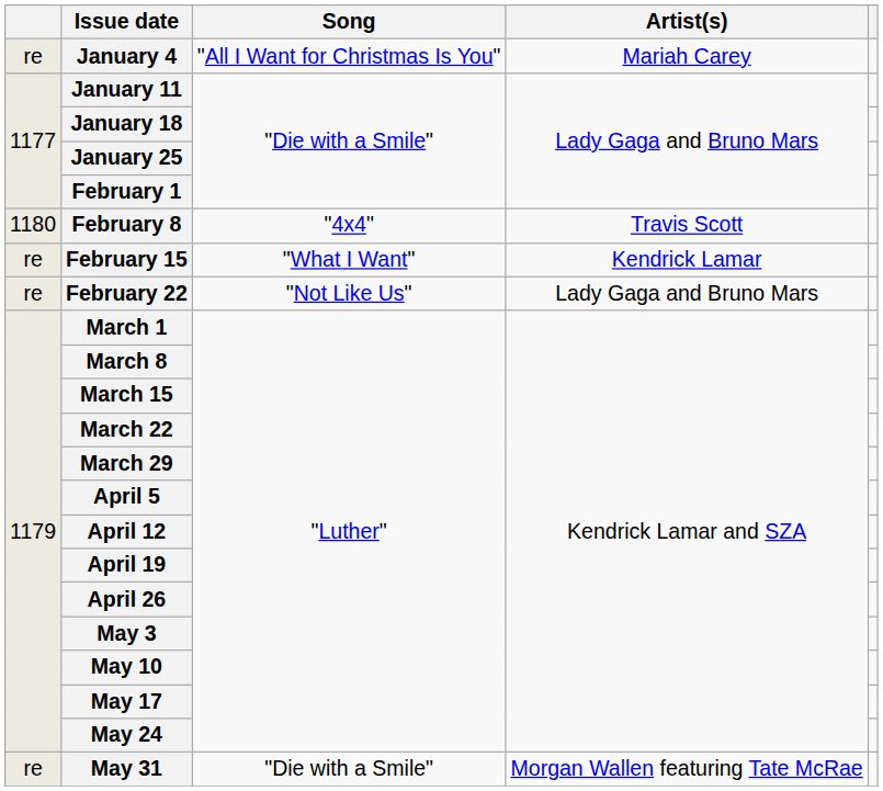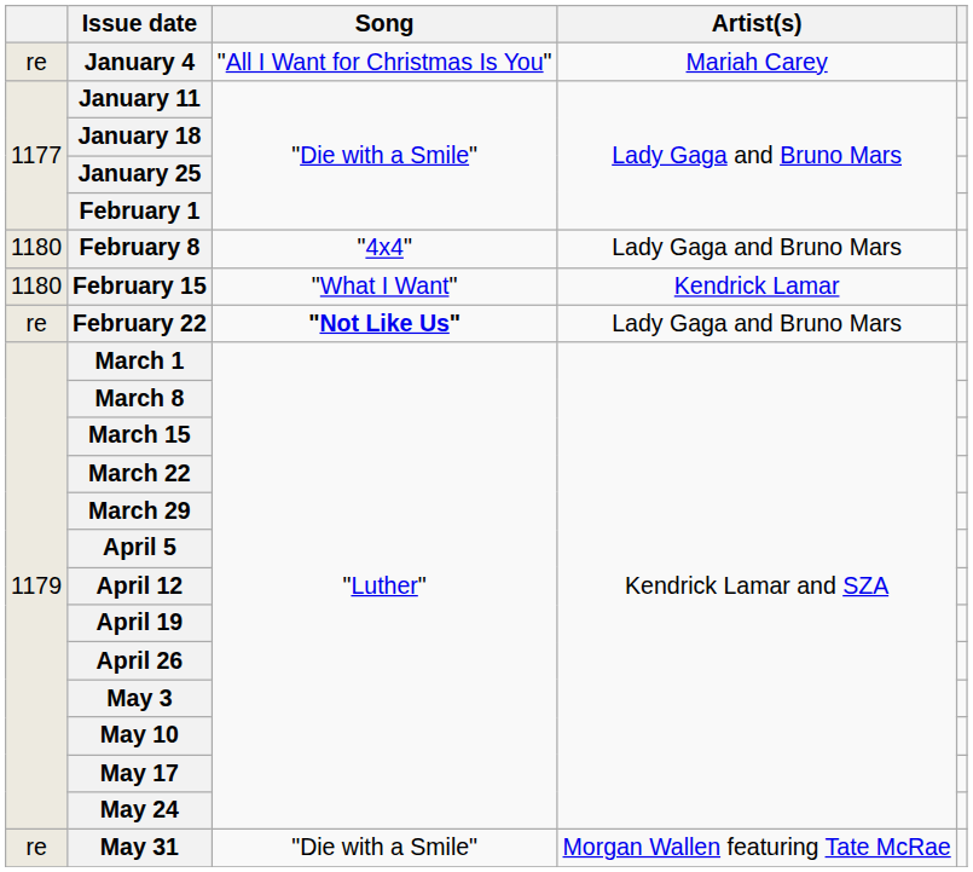February 8 | Artist(s): Travis Scott -> Lady Gaga and Bruno Mars
February 15 | column 1: re -> 1180
February 22 | Song: normal -> bold
